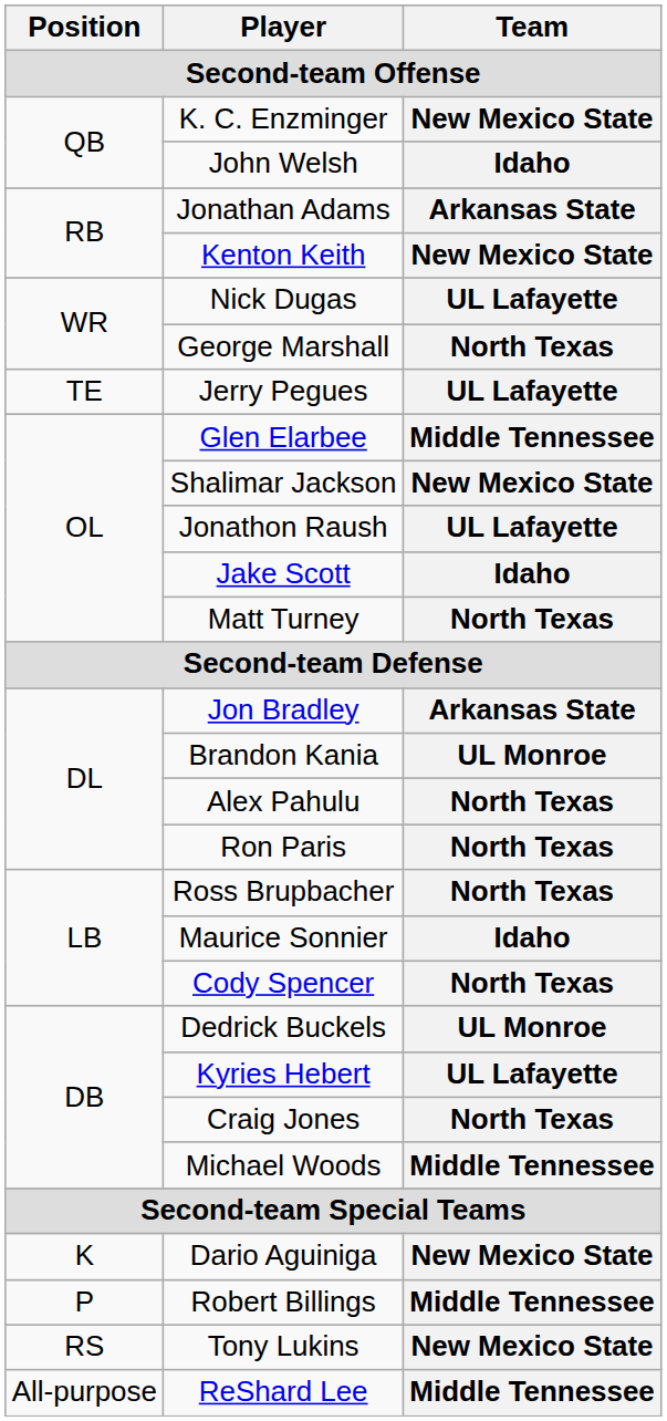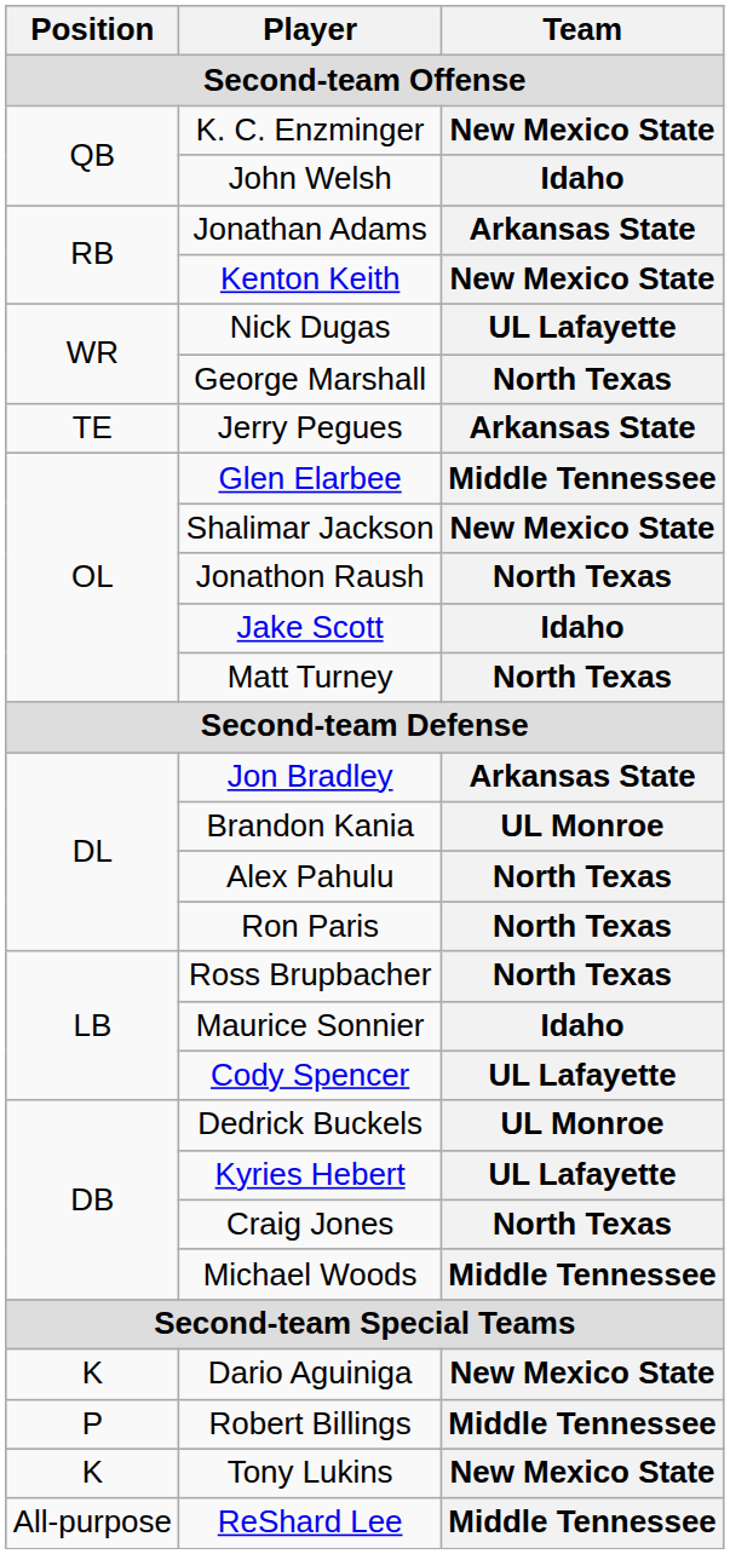Jerry Pegues | Team: UL Lafayette -> Arkansas State
Jonathon Raush | Team: UL Lafayette -> North Texas
Cody Spencer | Team: North Texas -> UL Lafayette
Tony Lukins | Position: RS -> K
